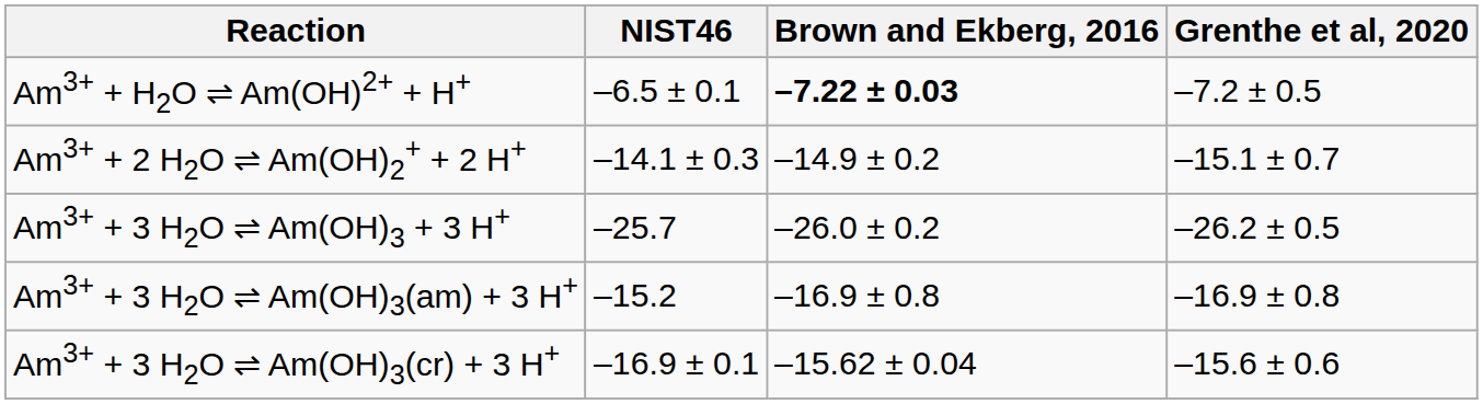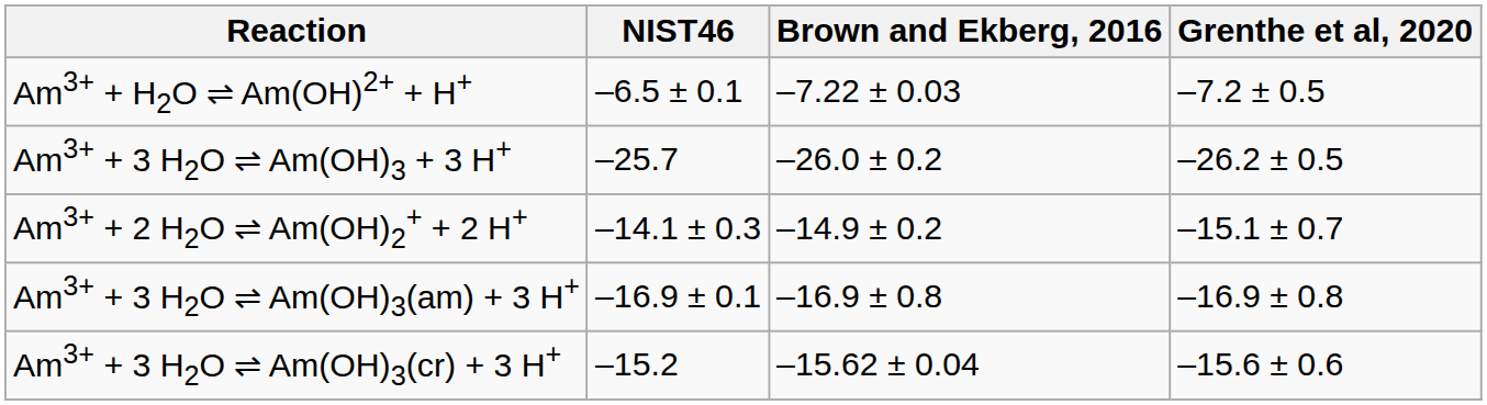Am3+ + H2O ⇌ Am(OH)2+ + H+ | Brown and Ekberg, 2016: bold -> normal
rows swapped: Am3+ + 2 H2O ⇌ Am(OH)2+ + 2 H+ <-> Am3+ + 3 H2O ⇌ Am(OH)3 + 3 H+
Am3+ + 3 H2O ⇌ Am(OH)3(am) + 3 H+ | NIST46: –15.2 -> –16.9 ± 0.1
Am3+ + 3 H2O ⇌ Am(OH)3(cr) + 3 H+ | NIST46: –16.9 ± 0.1 -> –15.2
